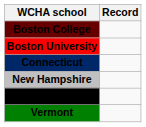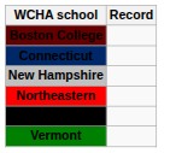- row: Boston University
+ row: Northeastern
